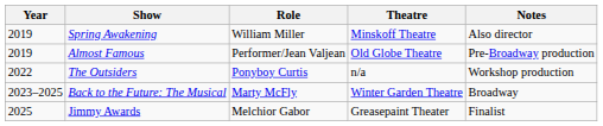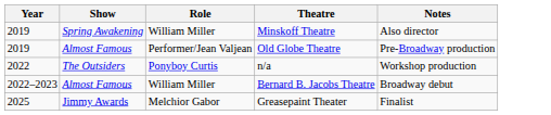+ row: 2022–2023 | Almost Famous | William Miller | Bernard B. Jacobs Theatre | Broadway debut
- row: 2023–2025 | Back to the Future: The Musical | Marty McFly | Winter Garden Theatre | Broadway
